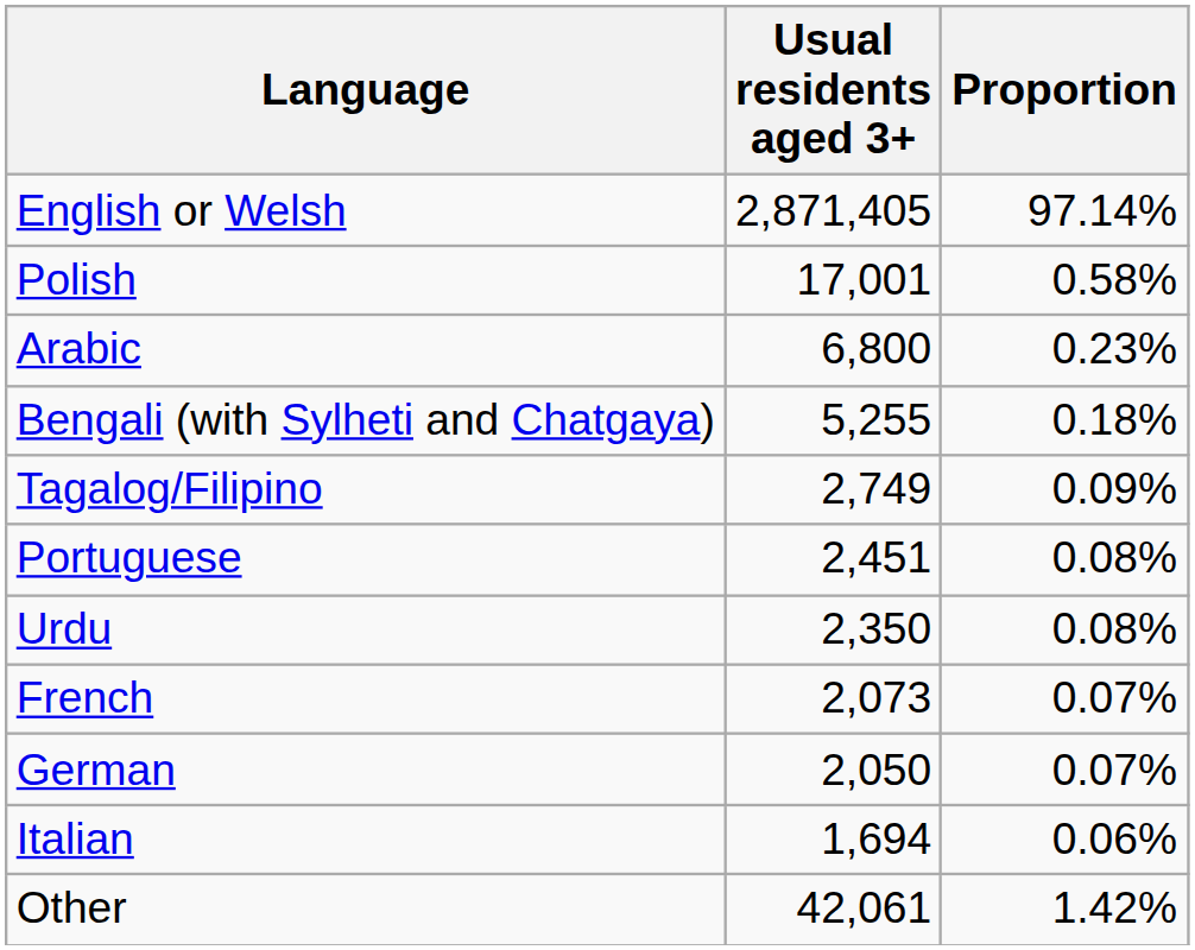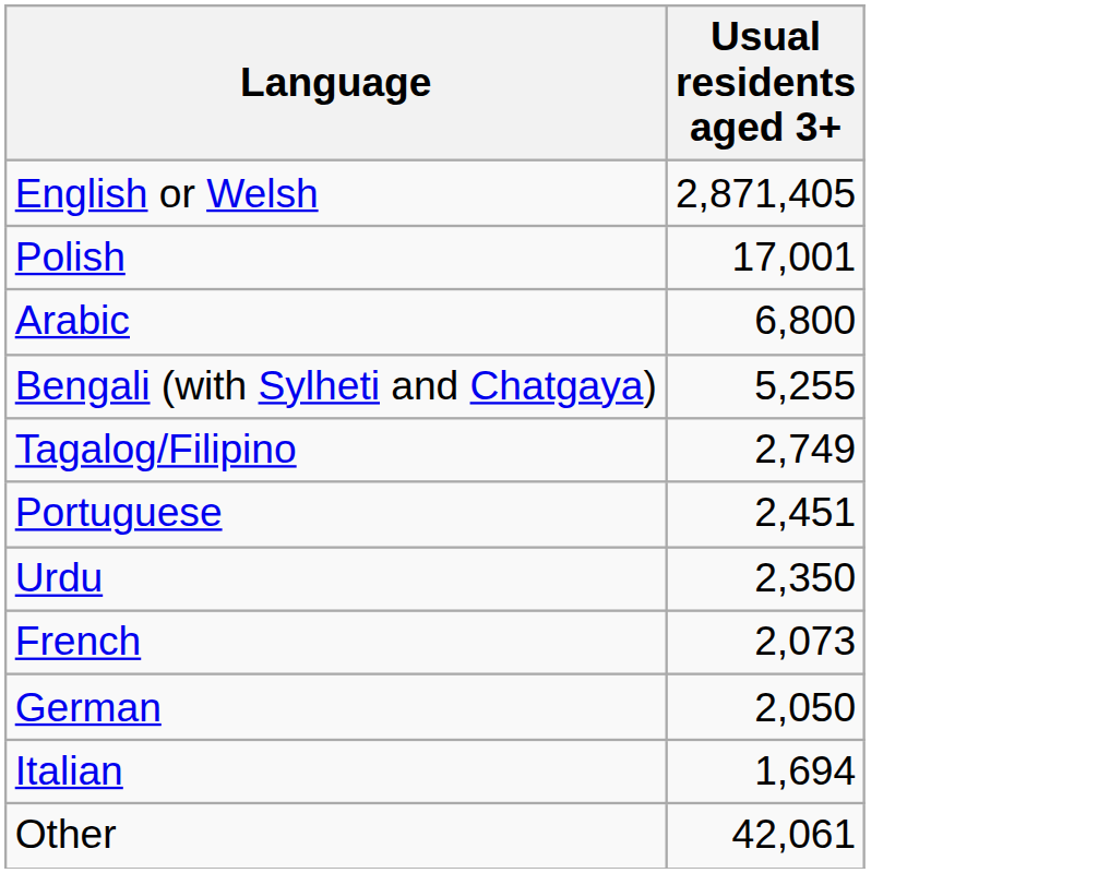- column: Proportion | 97.14% | 0.58% | 0.23% | 0.18% | 0.09% | 0.08% | 0.08% | 0.07% | 0.07% | 0.06% | 1.42%
